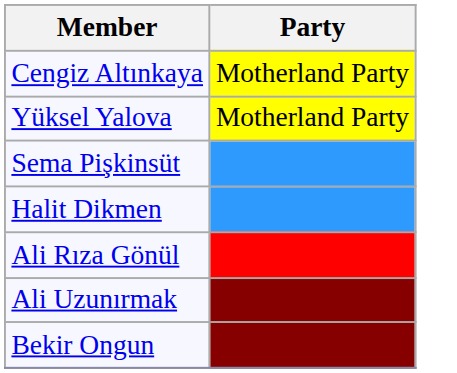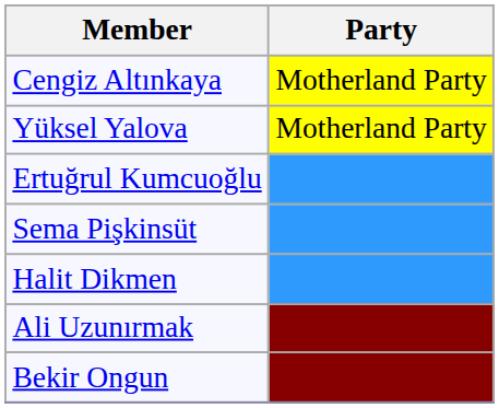+ row: Ertuğrul Kumcuoğlu
- row: Ali Rıza Gönül
